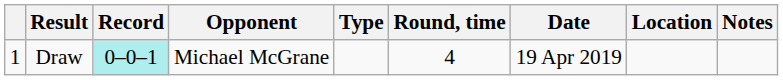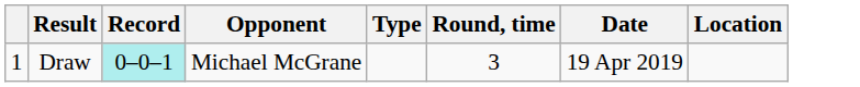- column: Notes
Draw | Round, time: 4 -> 3
